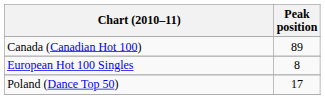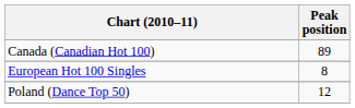Poland (Dance Top 50) | Peak position: 17 -> 12
